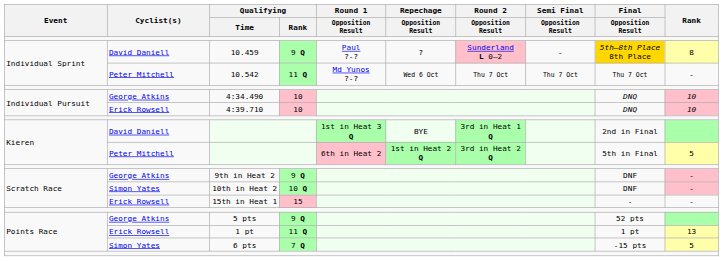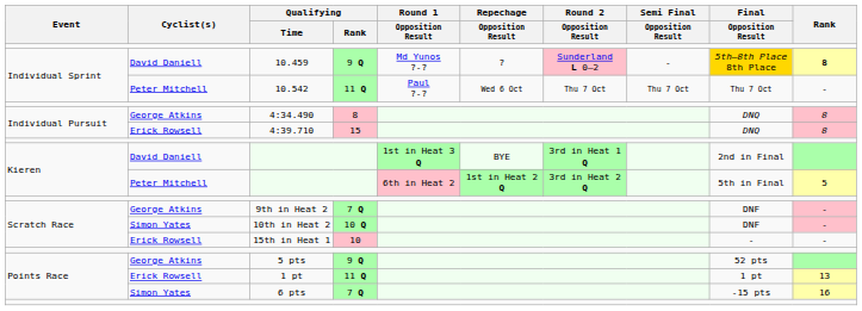10.459 | Round 1 / Opposition Result: Paul ?-? -> Md Yunos ?-?
10.459 | Rank: normal -> bold
10.542 | Round 1 / Opposition Result: Md Yunos ?-? -> Paul ?-?
4:34.490 | Qualifying / Rank: 10 -> 8
4:34.490 | Rank: 10 -> 8
4:39.710 | Qualifying / Rank: 10 -> 15
4:39.710 | Rank: 10 -> 8
9th in Heat 2 | Qualifying / Rank: 9 Q -> 7 Q
15th in Heat 1 | Qualifying / Rank: 15 -> 10
6 pts | Rank: 5 -> 16
